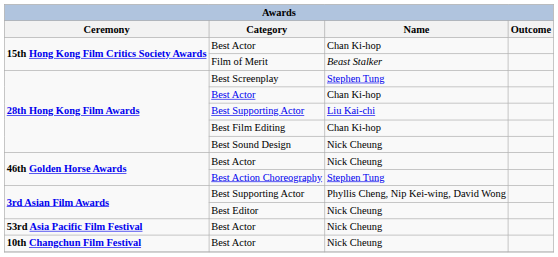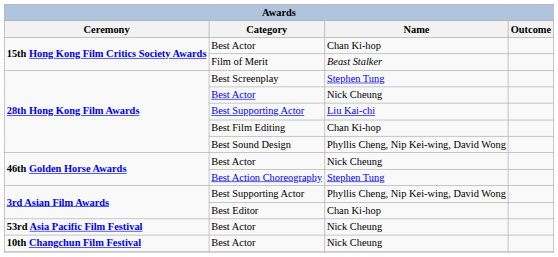28th Hong Kong Film Awards / Best Actor | Name: Chan Ki-hop -> Nick Cheung
Best Sound Design | Name: Nick Cheung -> Phyllis Cheng, Nip Kei-wing, David Wong
Best Editor | Name: Nick Cheung -> Chan Ki-hop
